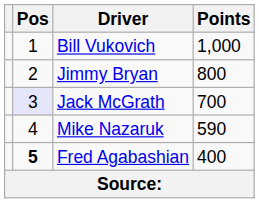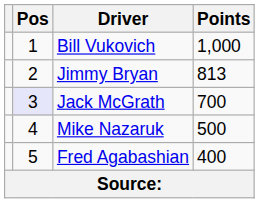Jimmy Bryan | Points: 800 -> 813
Mike Nazaruk | Points: 590 -> 500
Fred Agabashian | Pos: bold -> normal
